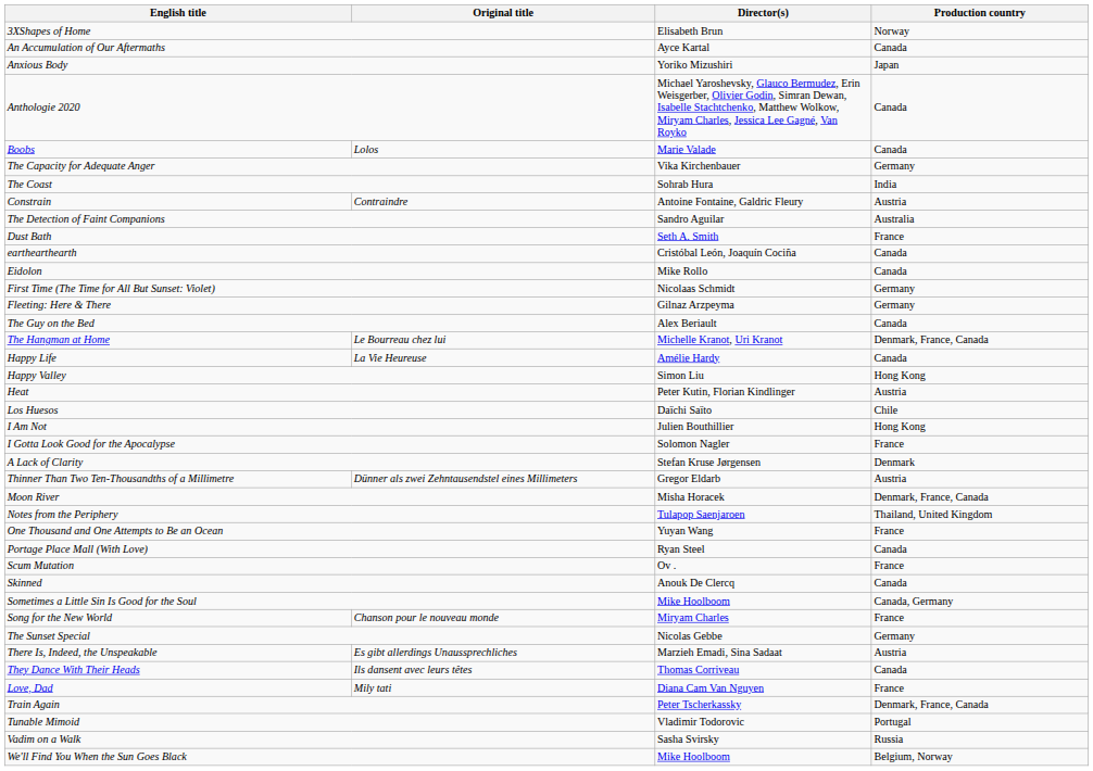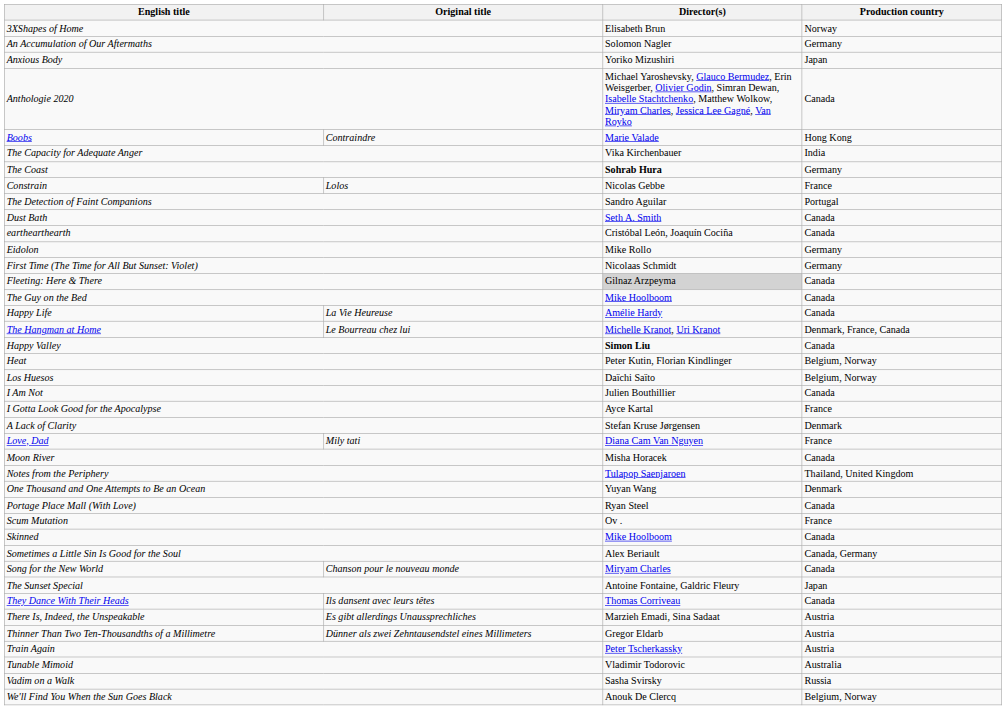An Accumulation of Our Aftermaths | Director(s): Ayce Kartal -> Solomon Nagler
An Accumulation of Our Aftermaths | Production country: Canada -> Germany
Boobs | Original title: Lolos -> Contraindre
Boobs | Production country: Canada -> Hong Kong
The Capacity for Adequate Anger | Production country: Germany -> India
The Coast | Director(s): normal -> bold
The Coast | Production country: India -> Germany
Constrain | Original title: Contraindre -> Lolos
Constrain | Director(s): Antoine Fontaine, Galdric Fleury -> Nicolas Gebbe
Constrain | Production country: Austria -> France
The Detection of Faint Companions | Production country: Australia -> Portugal
Dust Bath | Production country: France -> Canada
Eidolon | Production country: Canada -> Germany
Fleeting: Here & There | Director(s): no background -> lightgrey background
Fleeting: Here & There | Production country: Germany -> Canada
The Guy on the Bed | Director(s): Alex Beriault -> Mike Hoolboom
rows swapped: The Hangman at Home <-> Happy Life
Happy Valley | Director(s): normal -> bold
Happy Valley | Production country: Hong Kong -> Canada
Heat | Production country: Austria -> Belgium, Norway
Los Huesos | Production country: Chile -> Belgium, Norway
I Am Not | Production country: Hong Kong -> Canada
I Gotta Look Good for the Apocalypse | Director(s): Solomon Nagler -> Ayce Kartal
rows swapped: Love, Dad <-> Thinner Than Two Ten-Thousandths of a Millimetre
Moon River | Production country: Denmark, France, Canada -> Canada
One Thousand and One Attempts to Be an Ocean | Production country: France -> Denmark
Skinned | Director(s): Anouk De Clercq -> Mike Hoolboom
Sometimes a Little Sin Is Good for the Soul | Director(s): Mike Hoolboom -> Alex Beriault
Song for the New World | Production country: France -> Canada
The Sunset Special | Director(s): Nicolas Gebbe -> Antoine Fontaine, Galdric Fleury
The Sunset Special | Production country: Germany -> Japan
rows swapped: There Is, Indeed, the Unspeakable <-> They Dance With Their Heads
Train Again | Production country: Denmark, France, Canada -> Austria
Tunable Mimoid | Production country: Portugal -> Australia
We'll Find You When the Sun Goes Black | Director(s): Mike Hoolboom -> Anouk De Clercq
